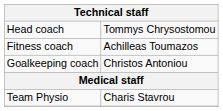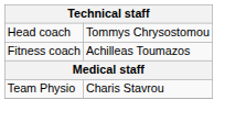- row: Goalkeeping coach | Christos Antoniou
